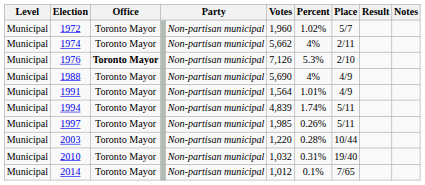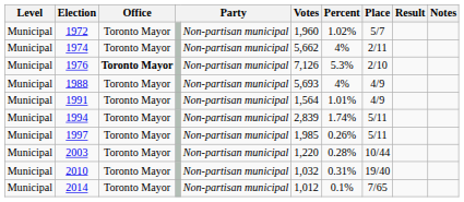1988 | Votes: 5,690 -> 5,693
1994 | Votes: 4,839 -> 2,839
